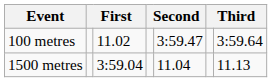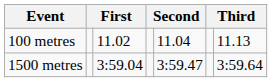100 metres | column 5: 3:59.47 -> 11.04
100 metres | column 7: 3:59.64 -> 11.13
1500 metres | column 5: 11.04 -> 3:59.47
1500 metres | column 7: 11.13 -> 3:59.64
